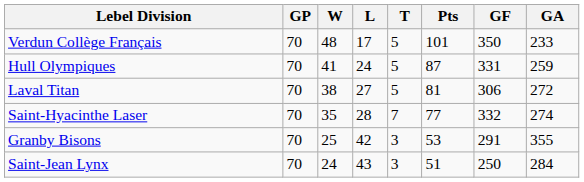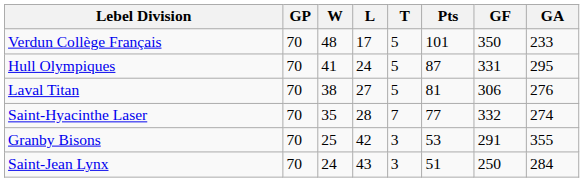Hull Olympiques | GA: 259 -> 295
Laval Titan | GA: 272 -> 276
